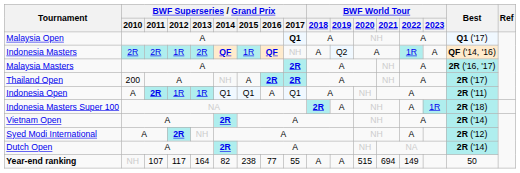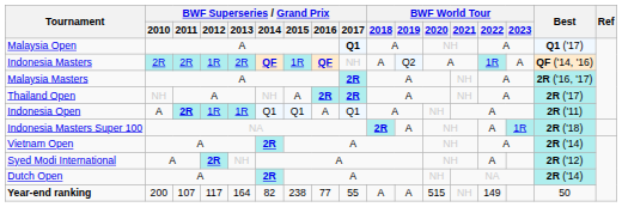Thailand Open | BWF Superseries / Grand Prix / 2010: 200 -> NH
Year-end ranking | BWF Superseries / Grand Prix / 2010: NH -> 200
Year-end ranking | BWF World Tour / 2021: 694 -> NH
